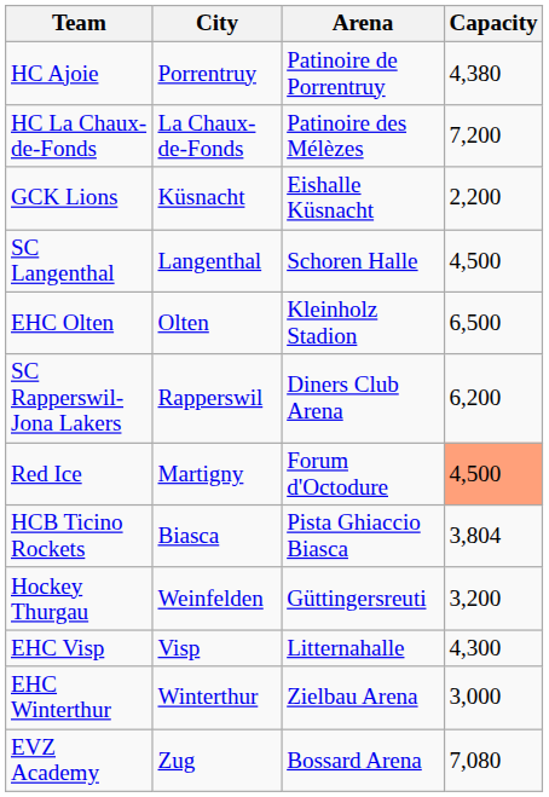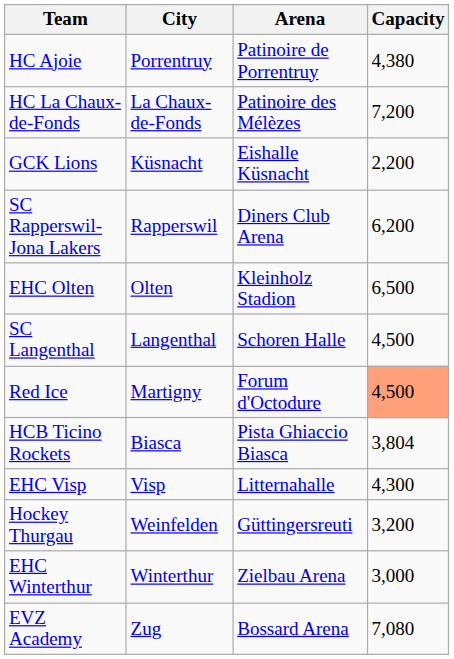rows swapped: SC Langenthal <-> SC Rapperswil-Jona Lakers
rows swapped: Hockey Thurgau <-> EHC Visp
